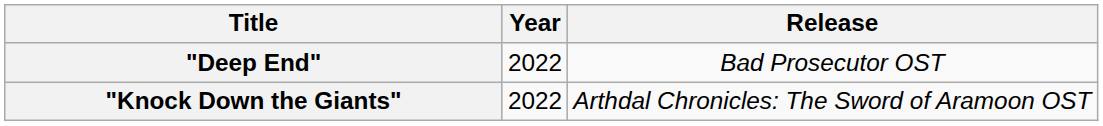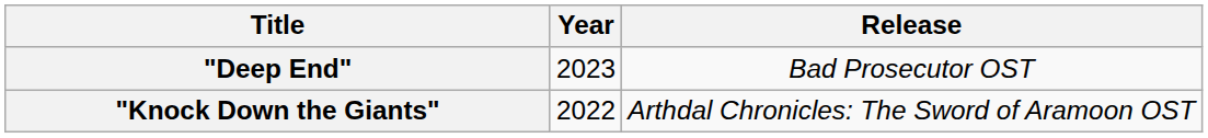"Deep End" | Year: 2022 -> 2023
